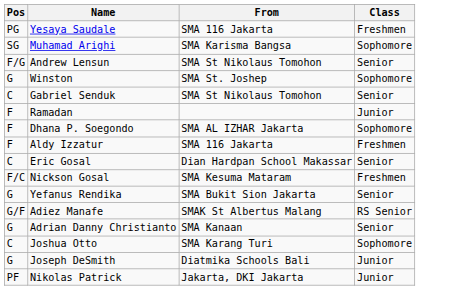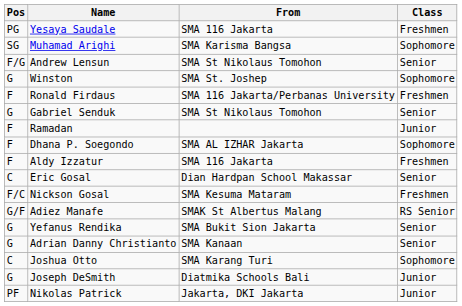+ row: F | Ronald Firdaus | SMA 116 Jakarta/Perbanas University | Freshmen
Gabriel Senduk | Pos: C -> G
rows swapped: Adiez Manafe <-> Yefanus Rendika
